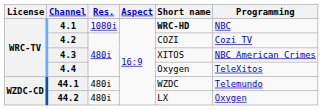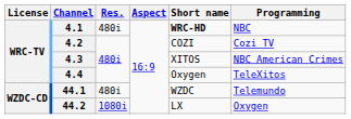4.1 | Res.: 1080i -> 480i
44.2 | Res.: 480i -> 1080i
